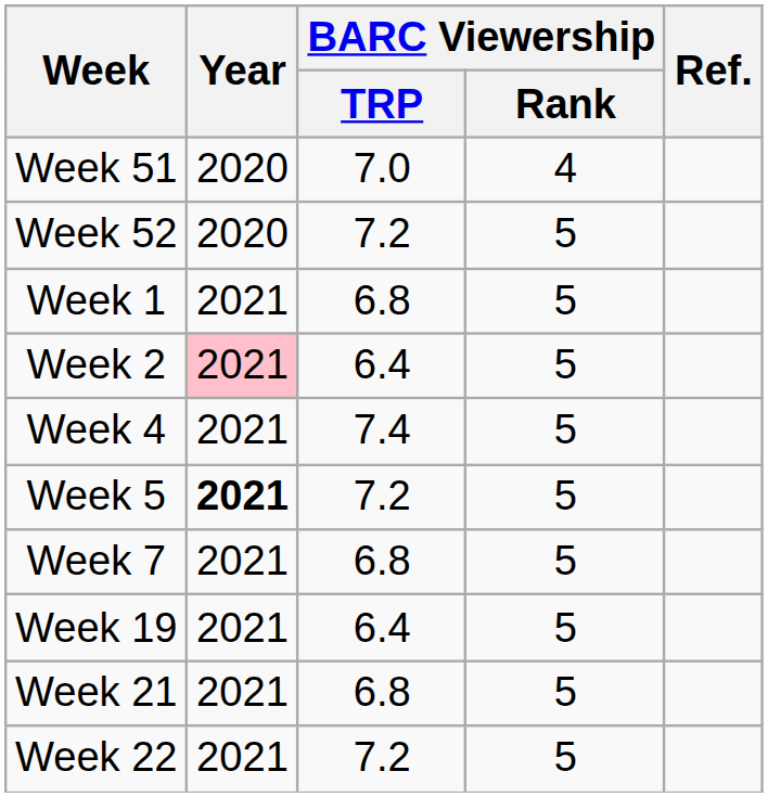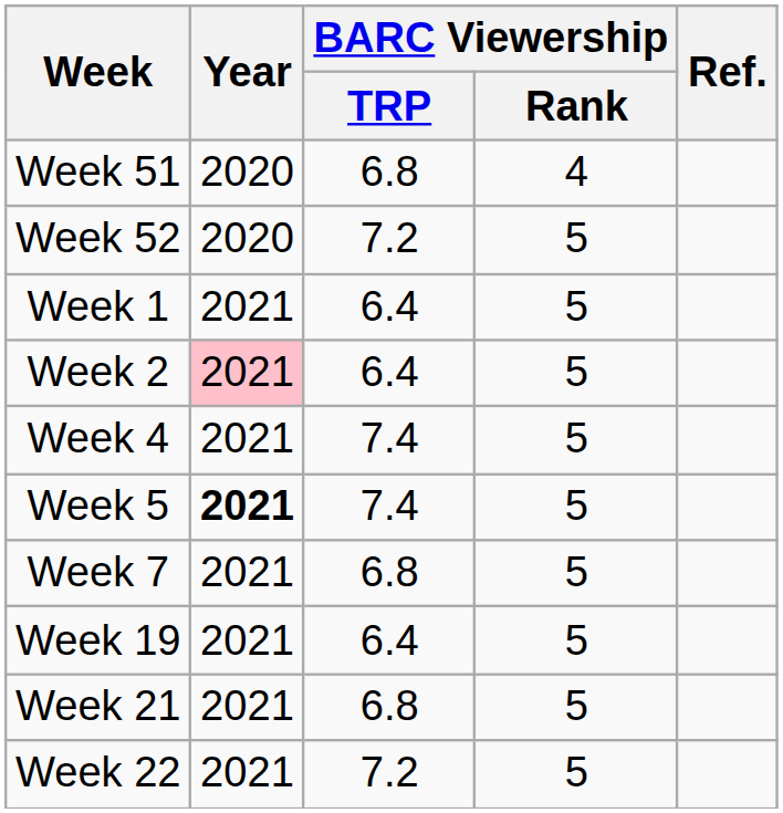Week 51 | BARC Viewership / TRP: 7.0 -> 6.8
Week 1 | BARC Viewership / TRP: 6.8 -> 6.4
Week 5 | BARC Viewership / TRP: 7.2 -> 7.4
